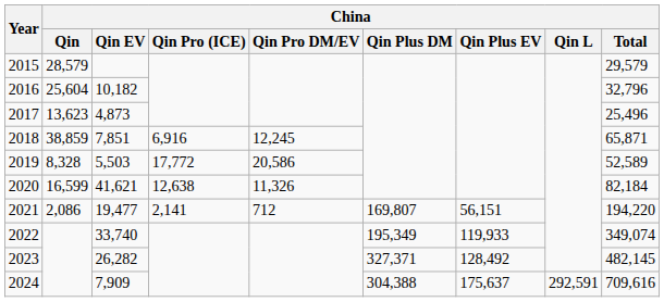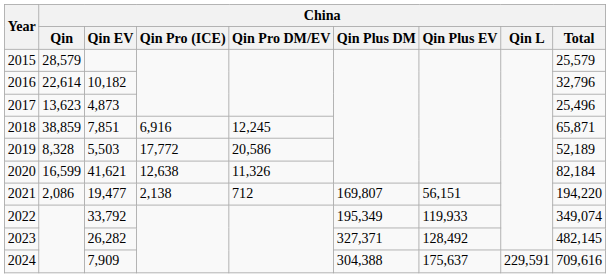2015 | China / Total: 29,579 -> 25,579
2016 | China / Qin: 25,604 -> 22,614
2019 | China / Total: 52,589 -> 52,189
2021 | China / Qin Pro (ICE): 2,141 -> 2,138
2022 | China / Qin EV: 33,740 -> 33,792
2024 | China / Qin L: 292,591 -> 229,591
